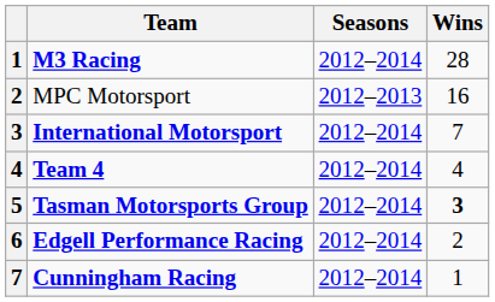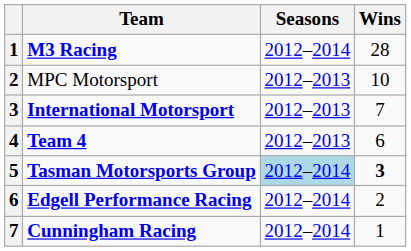MPC Motorsport | Wins: 16 -> 10
International Motorsport | Seasons: 2012–2014 -> 2012–2013
Team 4 | Seasons: 2012–2014 -> 2012–2013
Team 4 | Wins: 4 -> 6
Tasman Motorsports Group | Seasons: no background -> lightblue background
